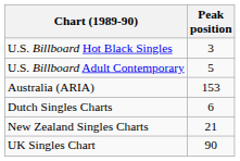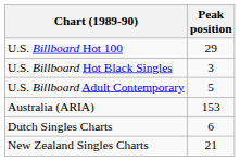+ row: U.S. Billboard Hot 100 | 29
- row: UK Singles Chart | 90
